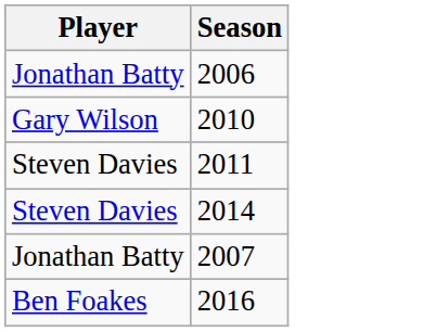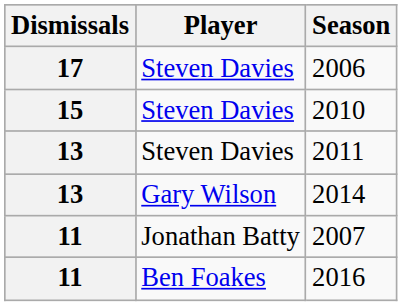+ column: Dismissals | 17 | 15 | 13 | 13 | 11 | 11
2006 | Player: Jonathan Batty -> Steven Davies
2010 | Player: Gary Wilson -> Steven Davies
2014 | Player: Steven Davies -> Gary Wilson
